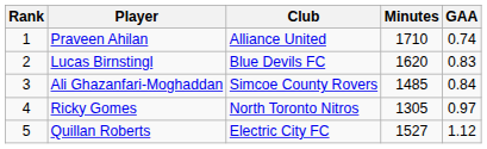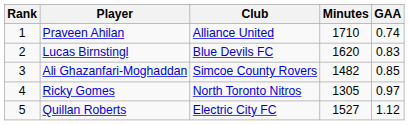Ali Ghazanfari-Moghaddan | Minutes: 1485 -> 1482
Ali Ghazanfari-Moghaddan | GAA: 0.84 -> 0.85
